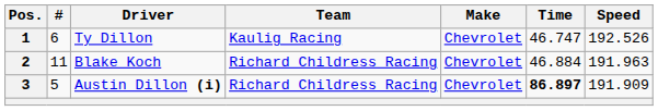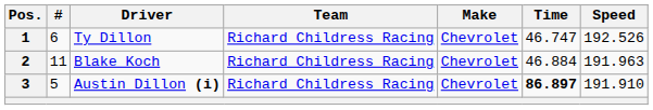Ty Dillon | Team: Kaulig Racing -> Richard Childress Racing
Austin Dillon (i) | Speed: 191.909 -> 191.910
